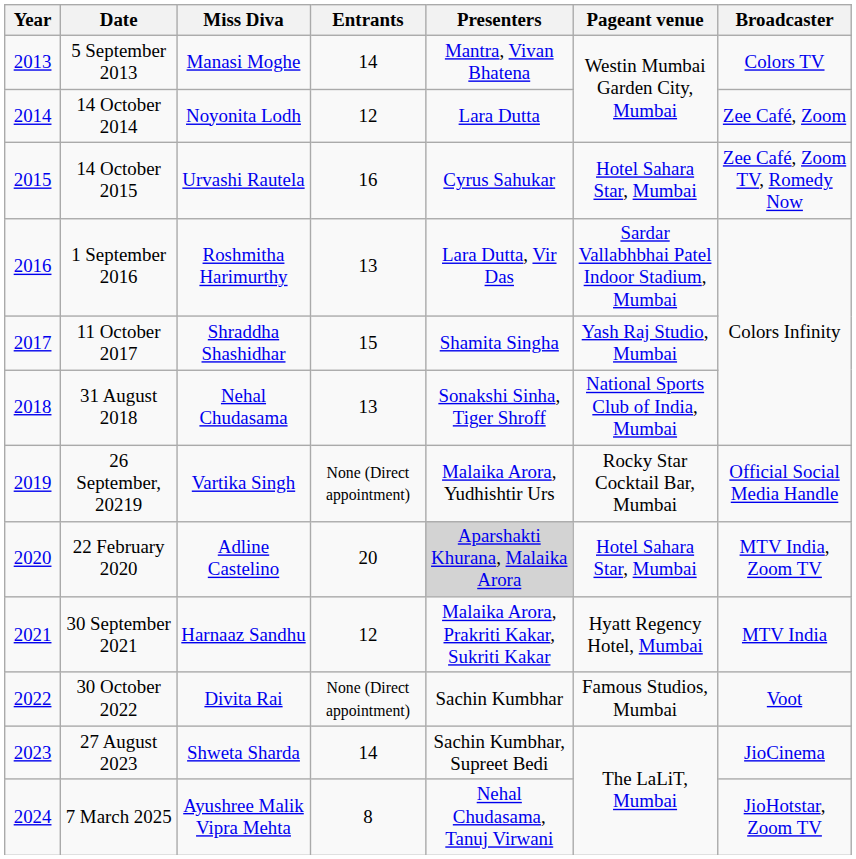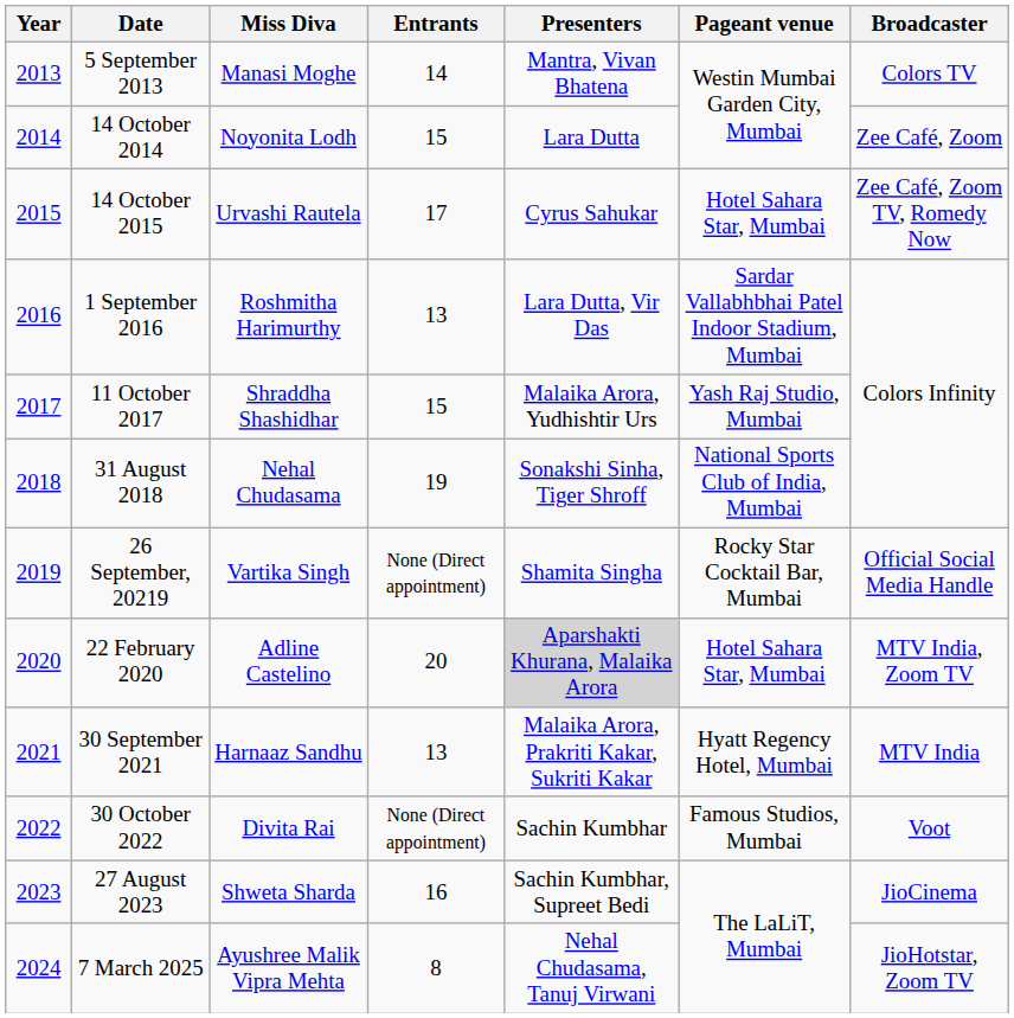14 October 2014 | Entrants: 12 -> 15
14 October 2015 | Entrants: 16 -> 17
11 October 2017 | Presenters: Shamita Singha -> Malaika Arora, Yudhishtir Urs
31 August 2018 | Entrants: 13 -> 19
26 September, 20219 | Presenters: Malaika Arora, Yudhishtir Urs -> Shamita Singha
30 September 2021 | Entrants: 12 -> 13
27 August 2023 | Entrants: 14 -> 16
